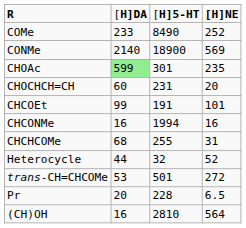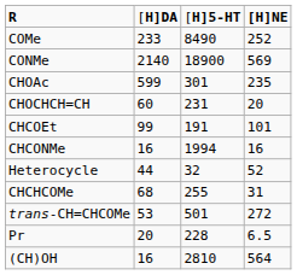CHOAc | column 2: lightgreen background -> no background
rows swapped: Heterocycle <-> CHCHCOMe
